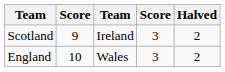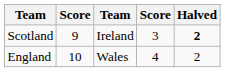Scotland | Halved: normal -> bold
England | column 4: 3 -> 4
